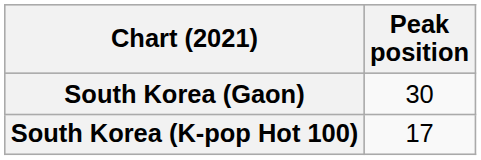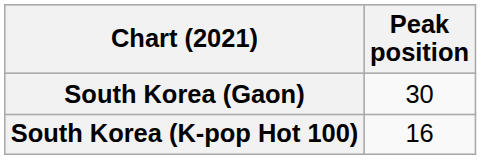South Korea (K-pop Hot 100) | Peak position: 17 -> 16
